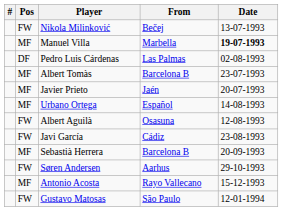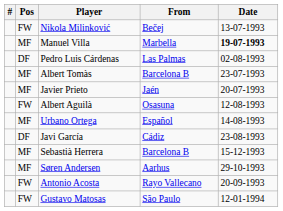rows swapped: Albert Aguilà <-> Urbano Ortega
Javi García | Pos: FW -> DF
Sebastià Herrera | Date: 20-09-1993 -> 15-12-1993
Søren Andersen | Pos: FW -> MF
Antonio Acosta | Pos: MF -> FW
Antonio Acosta | Date: 15-12-1993 -> 20-09-1993
